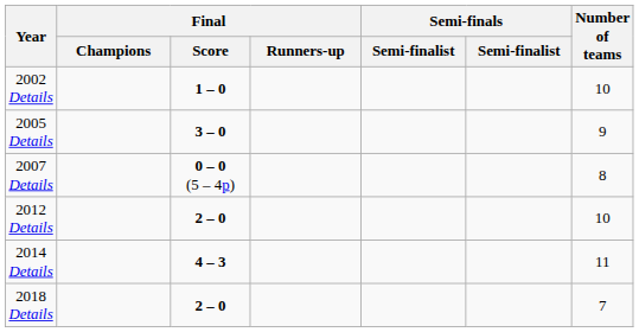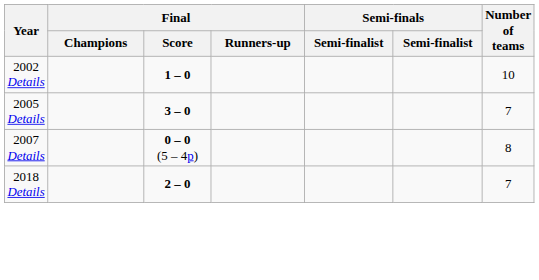2005 Details | Number of teams: 9 -> 7
- row: 2012 Details | 2 – 0 | 10
- row: 2014 Details | 4 – 3 | 11
